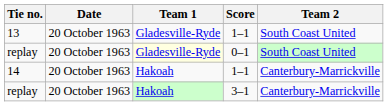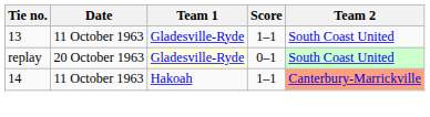13 | Date: 20 October 1963 -> 11 October 1963
14 | Date: 20 October 1963 -> 11 October 1963
14 | Team 2: no background -> lightsalmon background
- row: replay | 20 October 1963 | Hakoah | 3–1 | Canterbury-Marrickville
